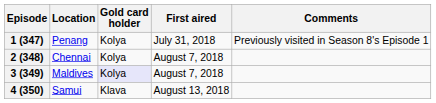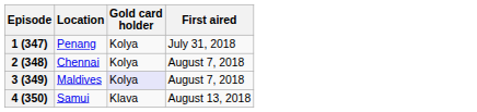- column: Comments | Previously visited in Season 8's Episode 1
